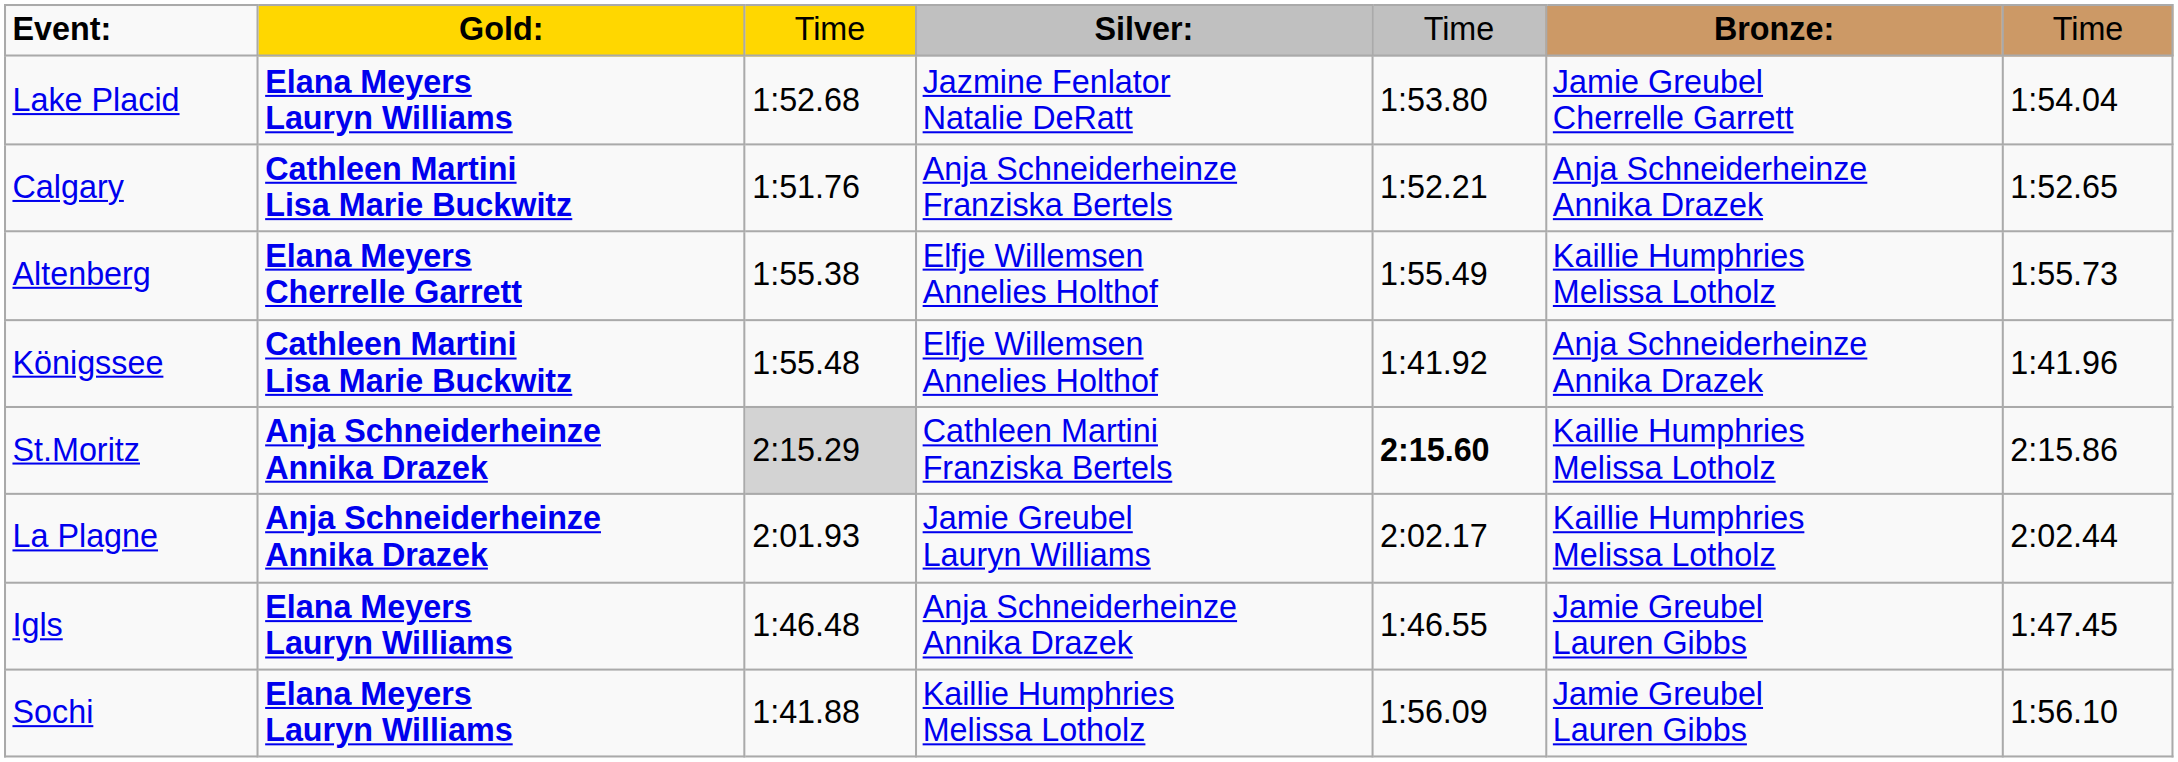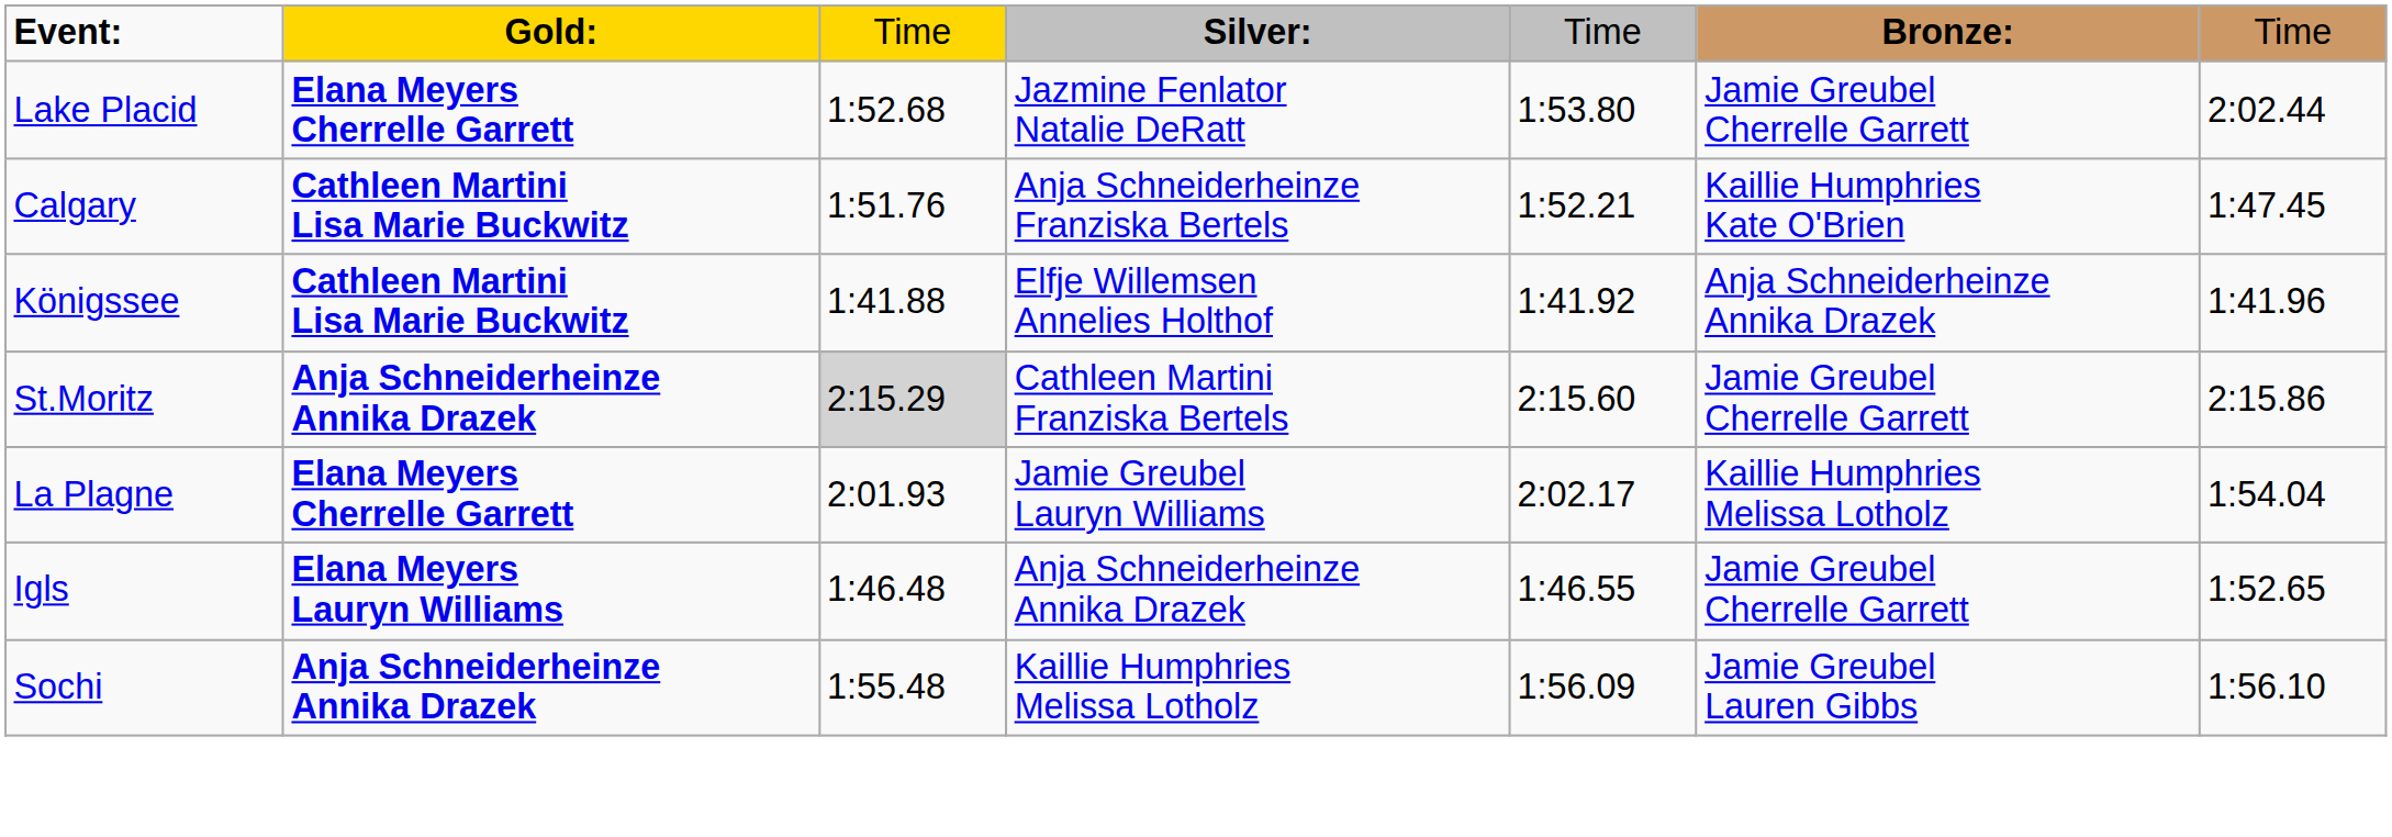Lake Placid | column 2: Elana Meyers Lauryn Williams -> Elana Meyers Cherrelle Garrett
Lake Placid | column 7: 1:54.04 -> 2:02.44
Calgary | column 6: Anja Schneiderheinze Annika Drazek -> Kaillie Humphries Kate O'Brien
Calgary | column 7: 1:52.65 -> 1:47.45
- row: Altenberg | Elana Meyers Cherrelle Garrett | 1:55.38 | Elfje Willemsen Annelies Holthof | 1:55.49 | Kaillie Humphries Melissa Lotholz | 1:55.73
Königssee | column 3: 1:55.48 -> 1:41.88
St.Moritz | column 5: bold -> normal
St.Moritz | column 6: Kaillie Humphries Melissa Lotholz -> Jamie Greubel Cherrelle Garrett
La Plagne | column 2: Anja Schneiderheinze Annika Drazek -> Elana Meyers Cherrelle Garrett
La Plagne | column 7: 2:02.44 -> 1:54.04
Igls | column 6: Jamie Greubel Lauren Gibbs -> Jamie Greubel Cherrelle Garrett
Igls | column 7: 1:47.45 -> 1:52.65
Sochi | column 2: Elana Meyers Lauryn Williams -> Anja Schneiderheinze Annika Drazek
Sochi | column 3: 1:41.88 -> 1:55.48
